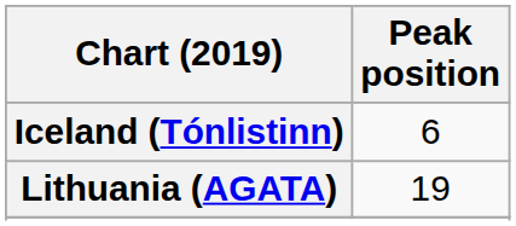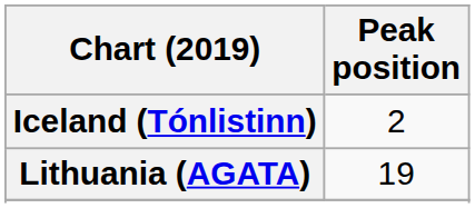Iceland (Tónlistinn) | Peak position: 6 -> 2
